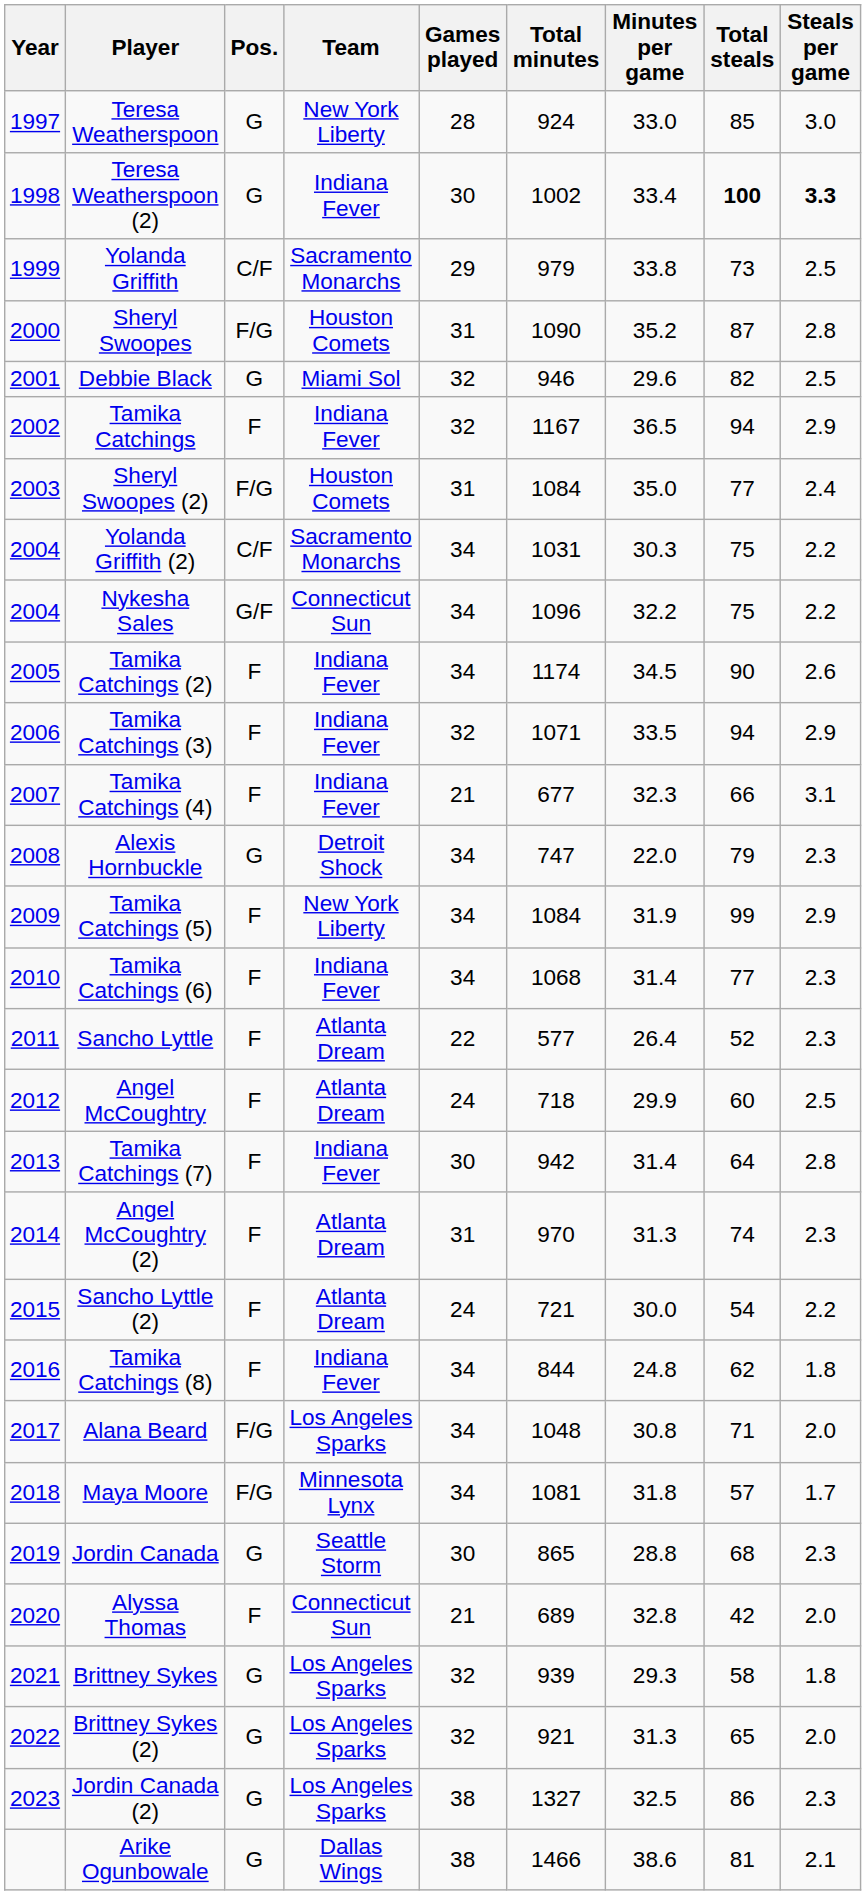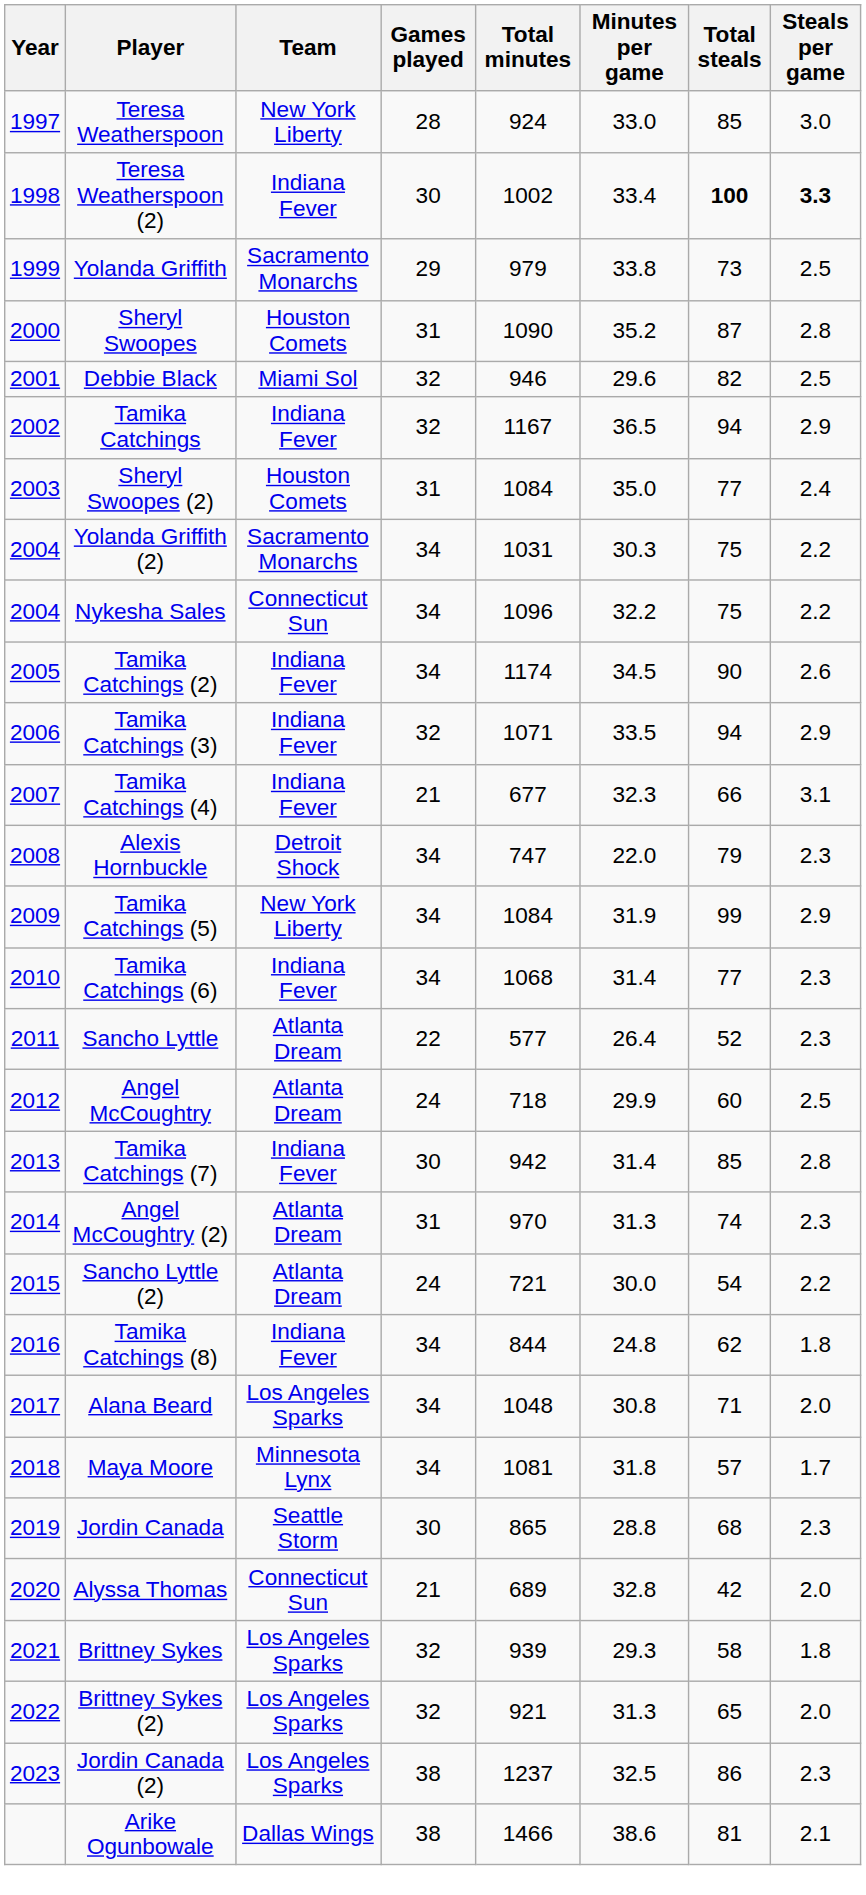- column: Pos. | G | G | C/F | F/G | G | F | F/G | C/F | G/F | F | F | F | G | F | F | F | F | F | F | F | F | F/G | F/G | G | F | G | G | G | G
Tamika Catchings (7) | Total steals: 64 -> 85
Jordin Canada (2) | Total minutes: 1327 -> 1237
